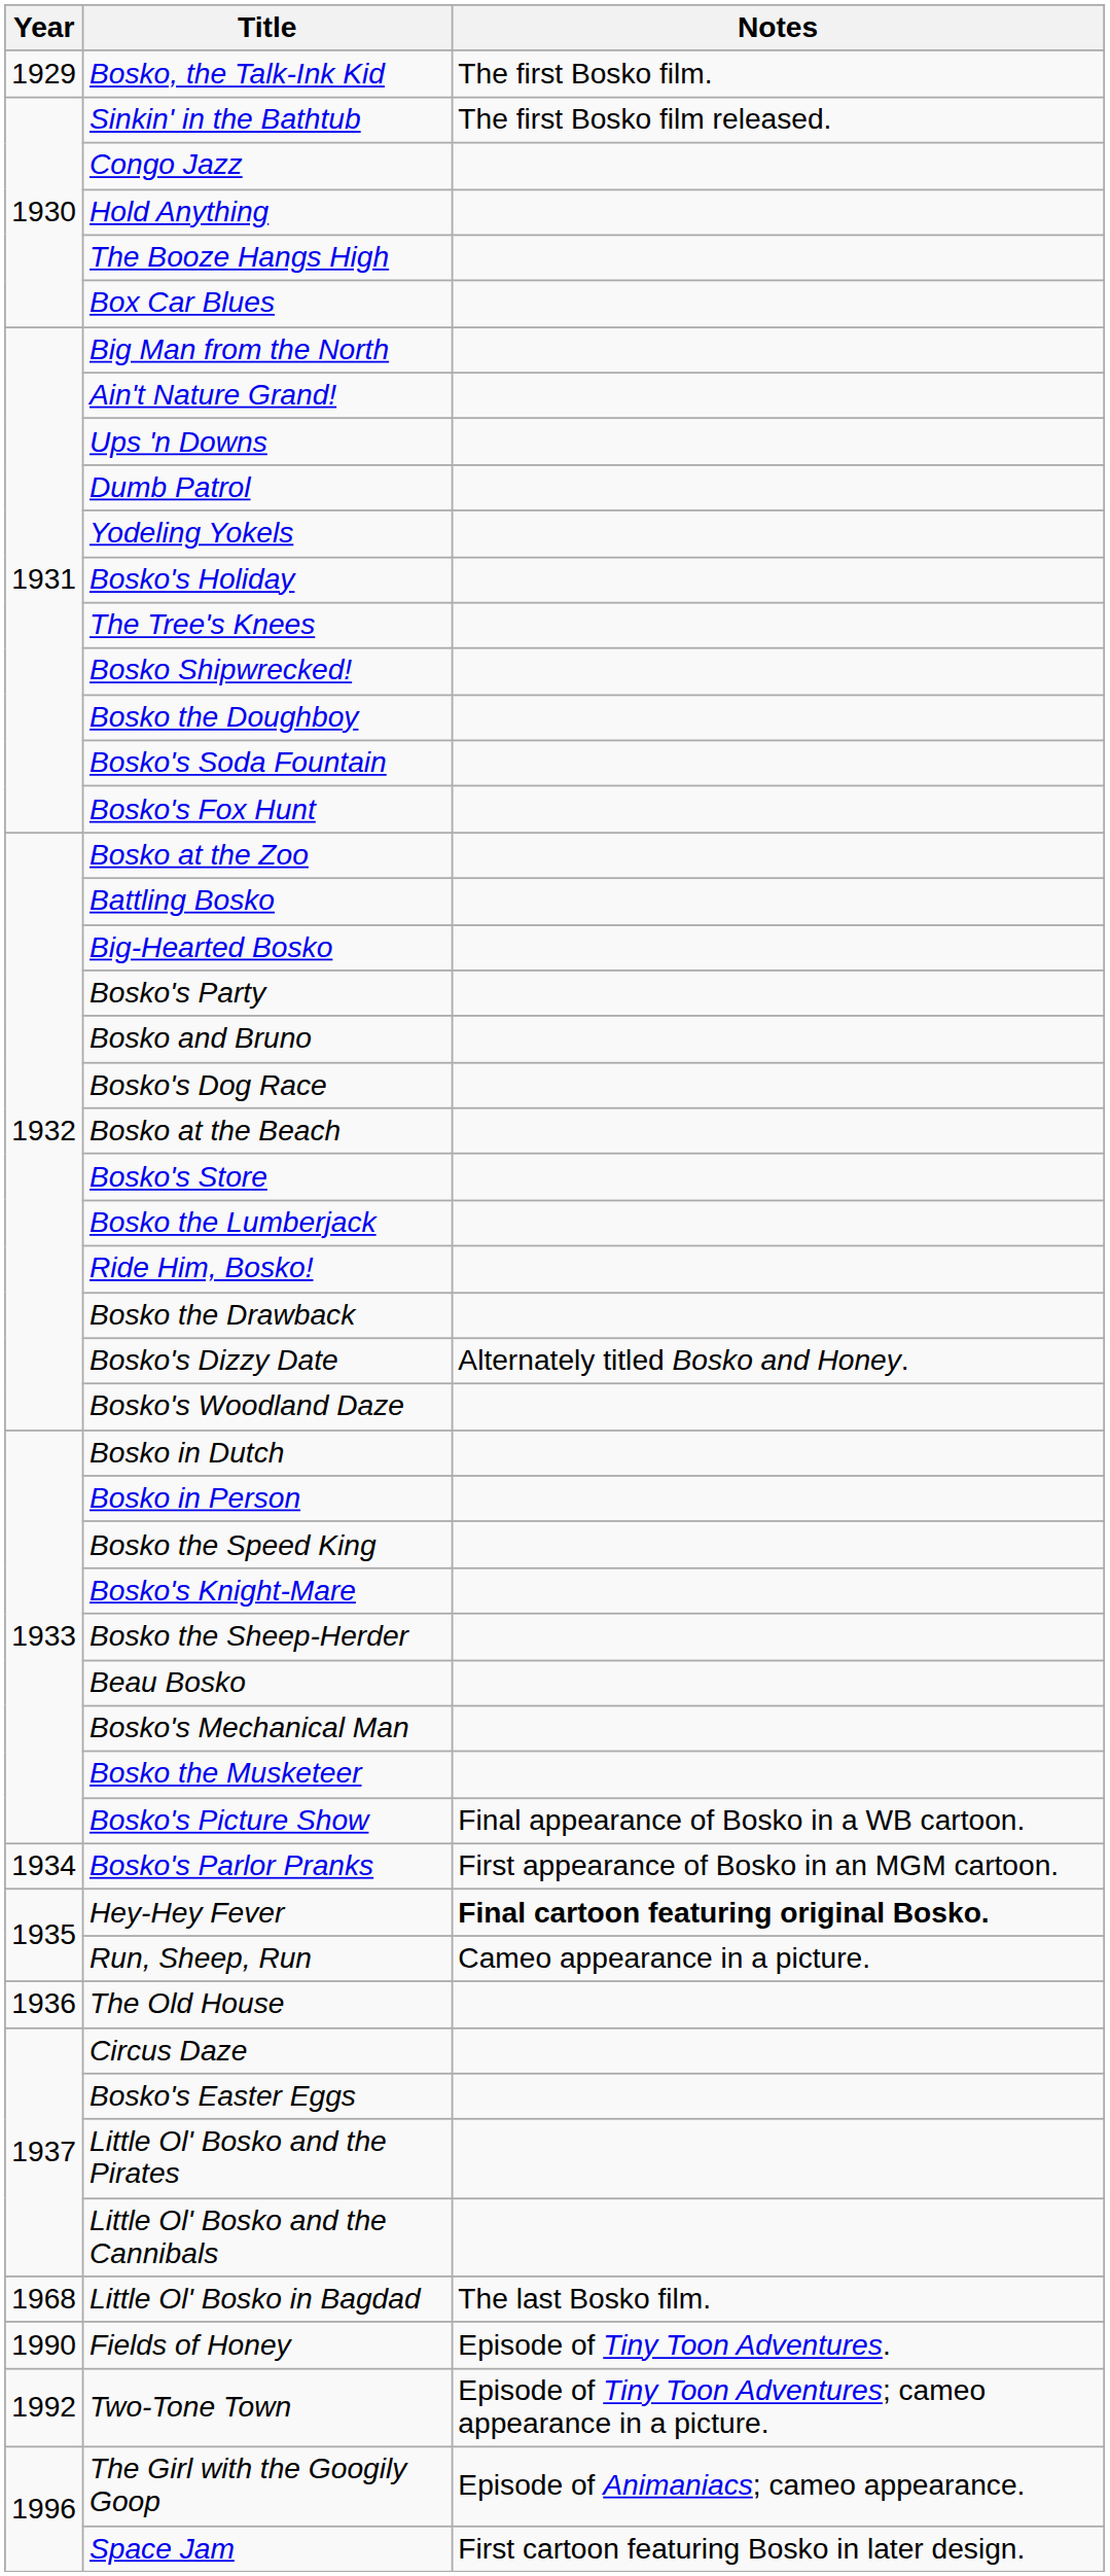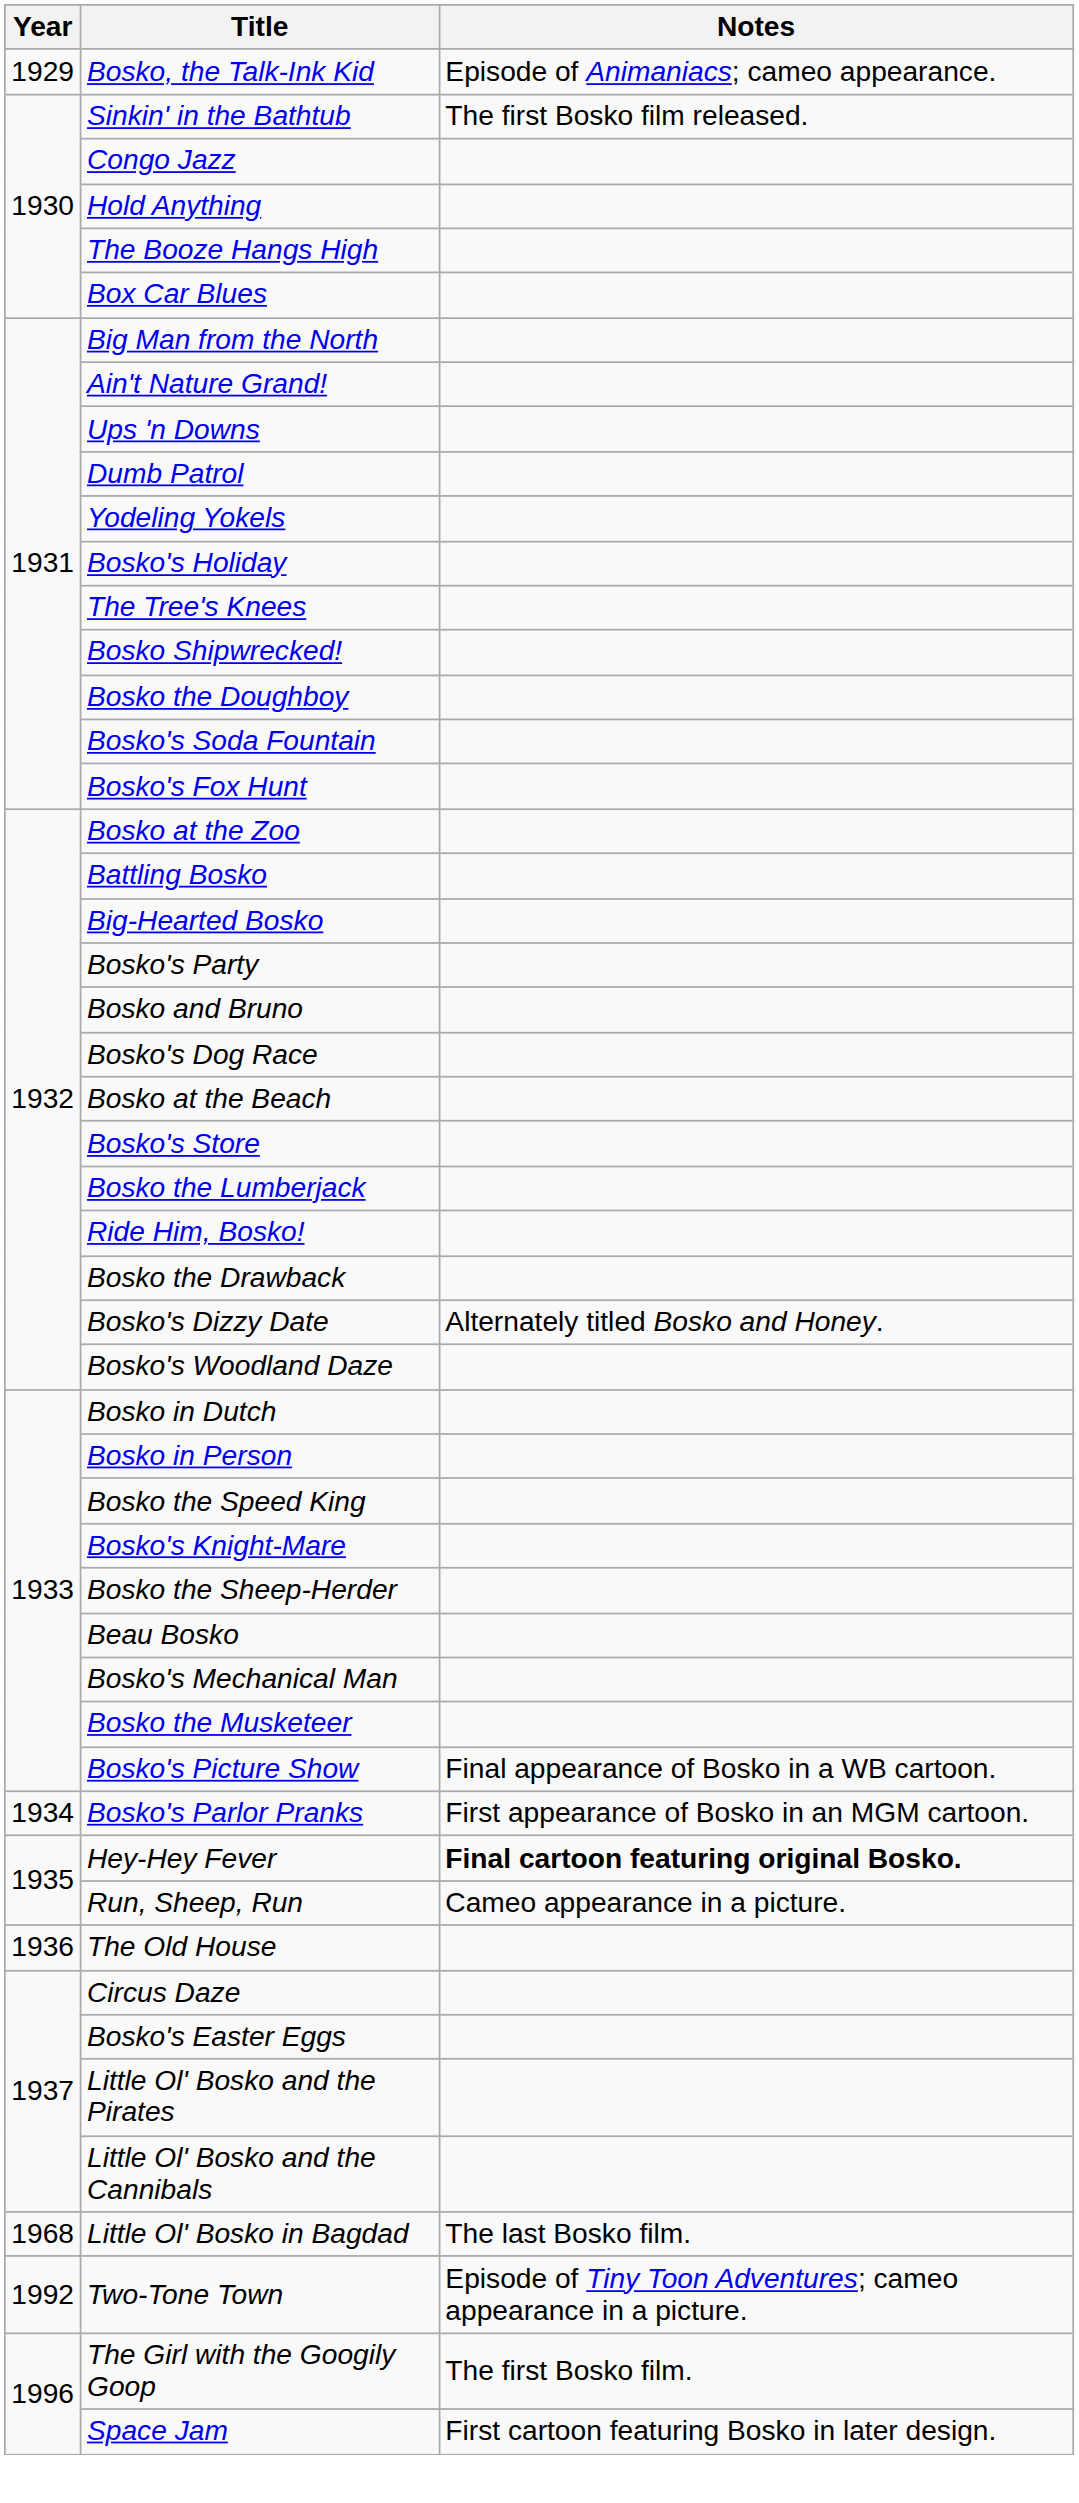Bosko, the Talk-Ink Kid | Notes: The first Bosko film. -> Episode of Animaniacs; cameo appearance.
- row: 1990 | Fields of Honey | Episode of Tiny Toon Adventures.
The Girl with the Googily Goop | Notes: Episode of Animaniacs; cameo appearance. -> The first Bosko film.
